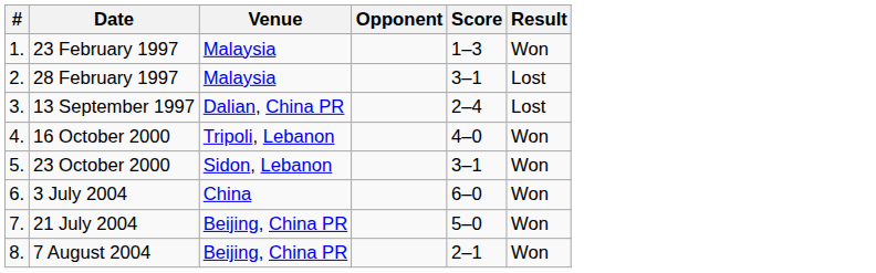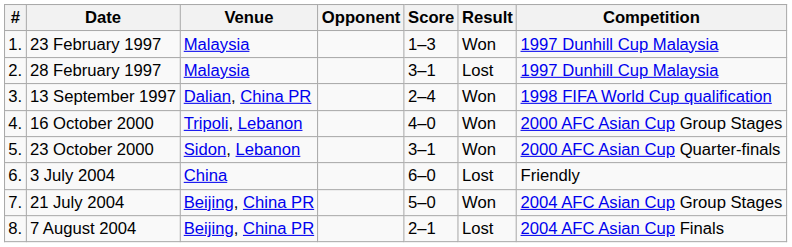+ column: Competition | 1997 Dunhill Cup Malaysia | 1997 Dunhill Cup Malaysia | 1998 FIFA World Cup qualification | 2000 AFC Asian Cup Group Stages | 2000 AFC Asian Cup Quarter-finals | Friendly | 2004 AFC Asian Cup Group Stages | 2004 AFC Asian Cup Finals
13 September 1997 | Result: Lost -> Won
3 July 2004 | Result: Won -> Lost
7 August 2004 | Result: Won -> Lost
